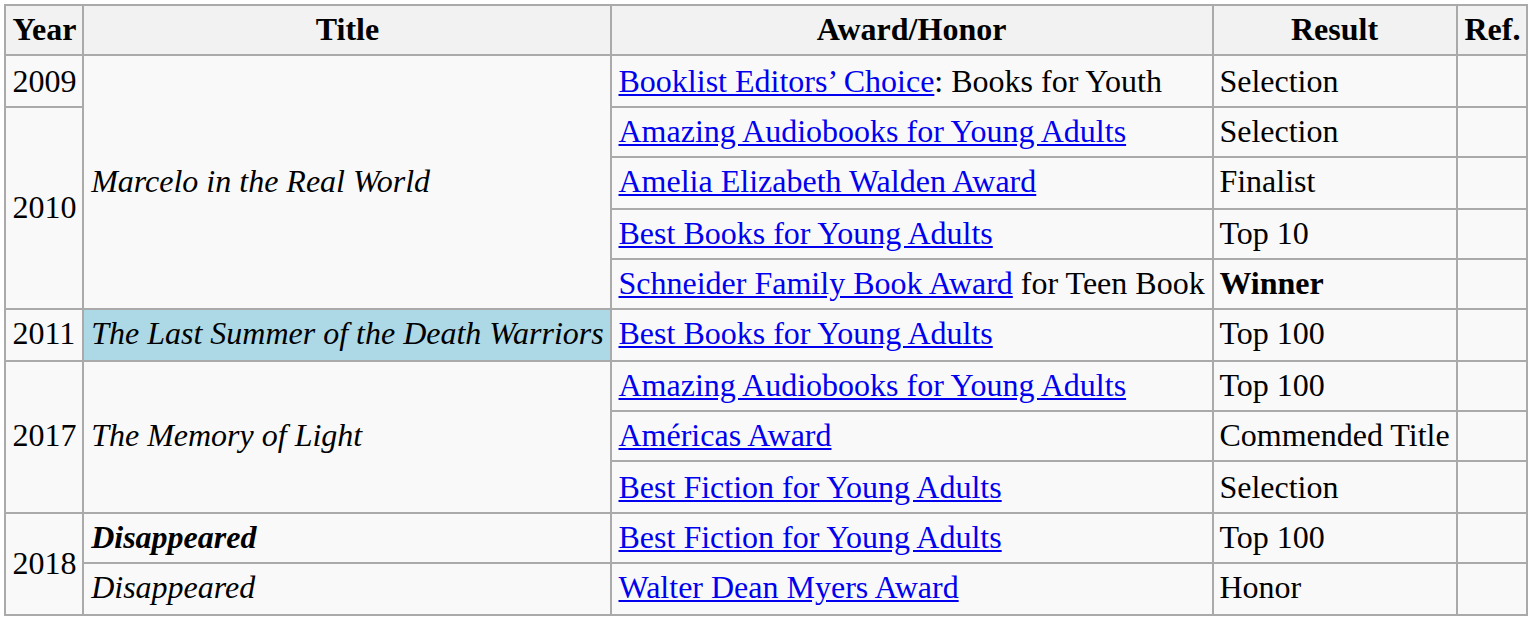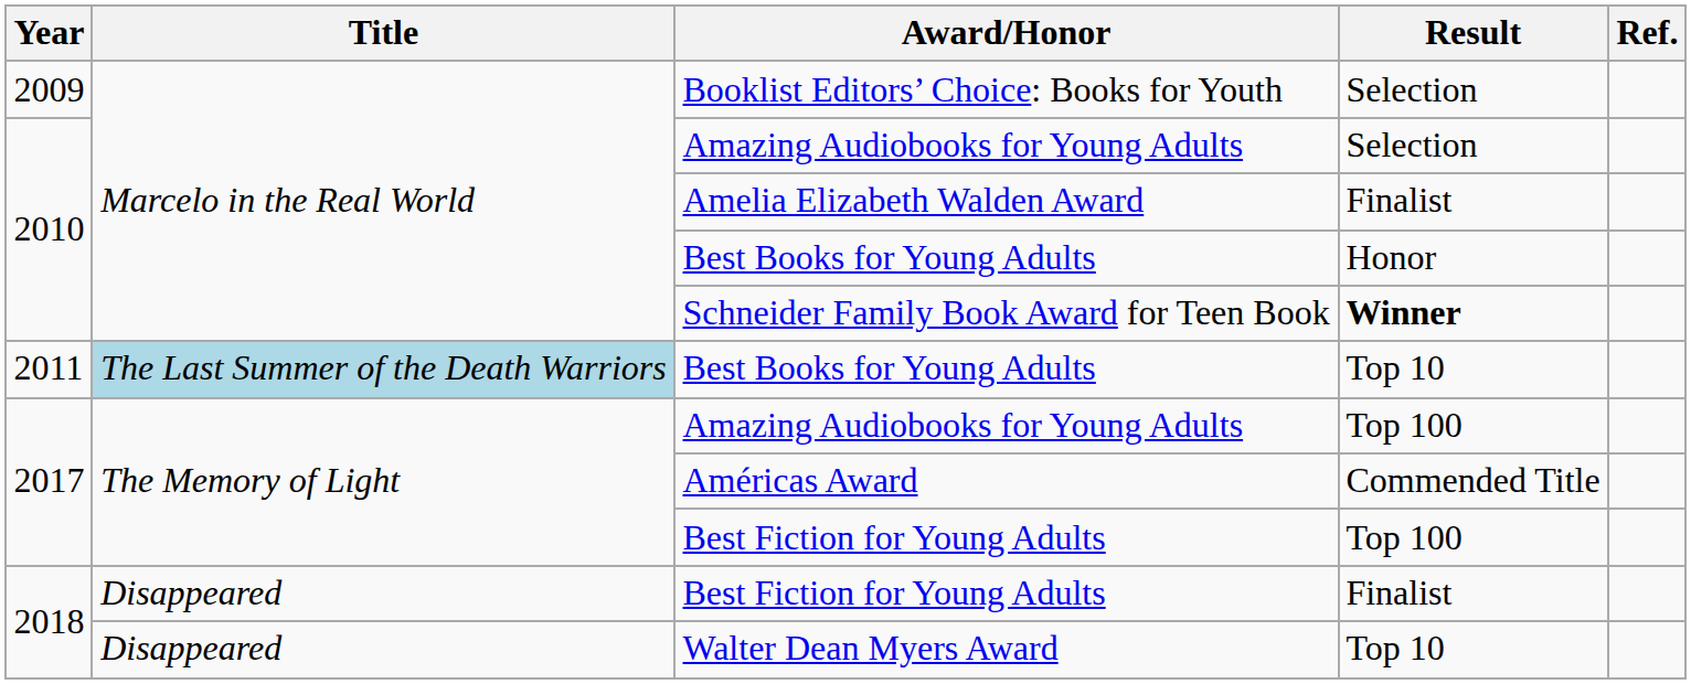2010 / Best Books for Young Adults | Result: Top 10 -> Honor
2011 / Best Books for Young Adults | Result: Top 100 -> Top 10
2017 / Best Fiction for Young Adults | Result: Selection -> Top 100
2018 / Best Fiction for Young Adults | Title: bold -> normal
2018 / Best Fiction for Young Adults | Result: Top 100 -> Finalist
Walter Dean Myers Award | Result: Honor -> Top 10
